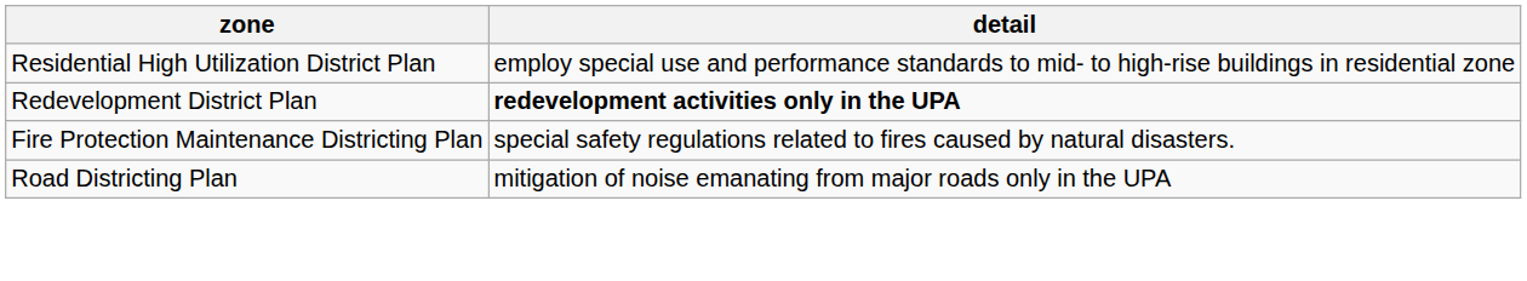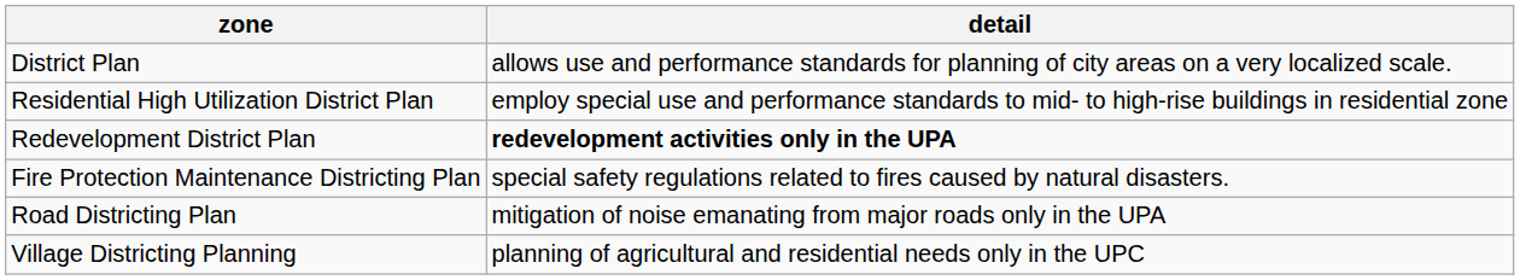+ row: District Plan | allows use and performance standards for planning of city areas on a very localized scale.
+ row: Village Districting Planning | planning of agricultural and residential needs only in the UPC
